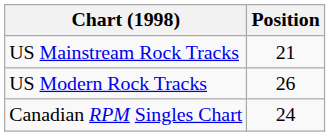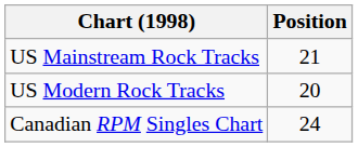US Modern Rock Tracks | Position: 26 -> 20
